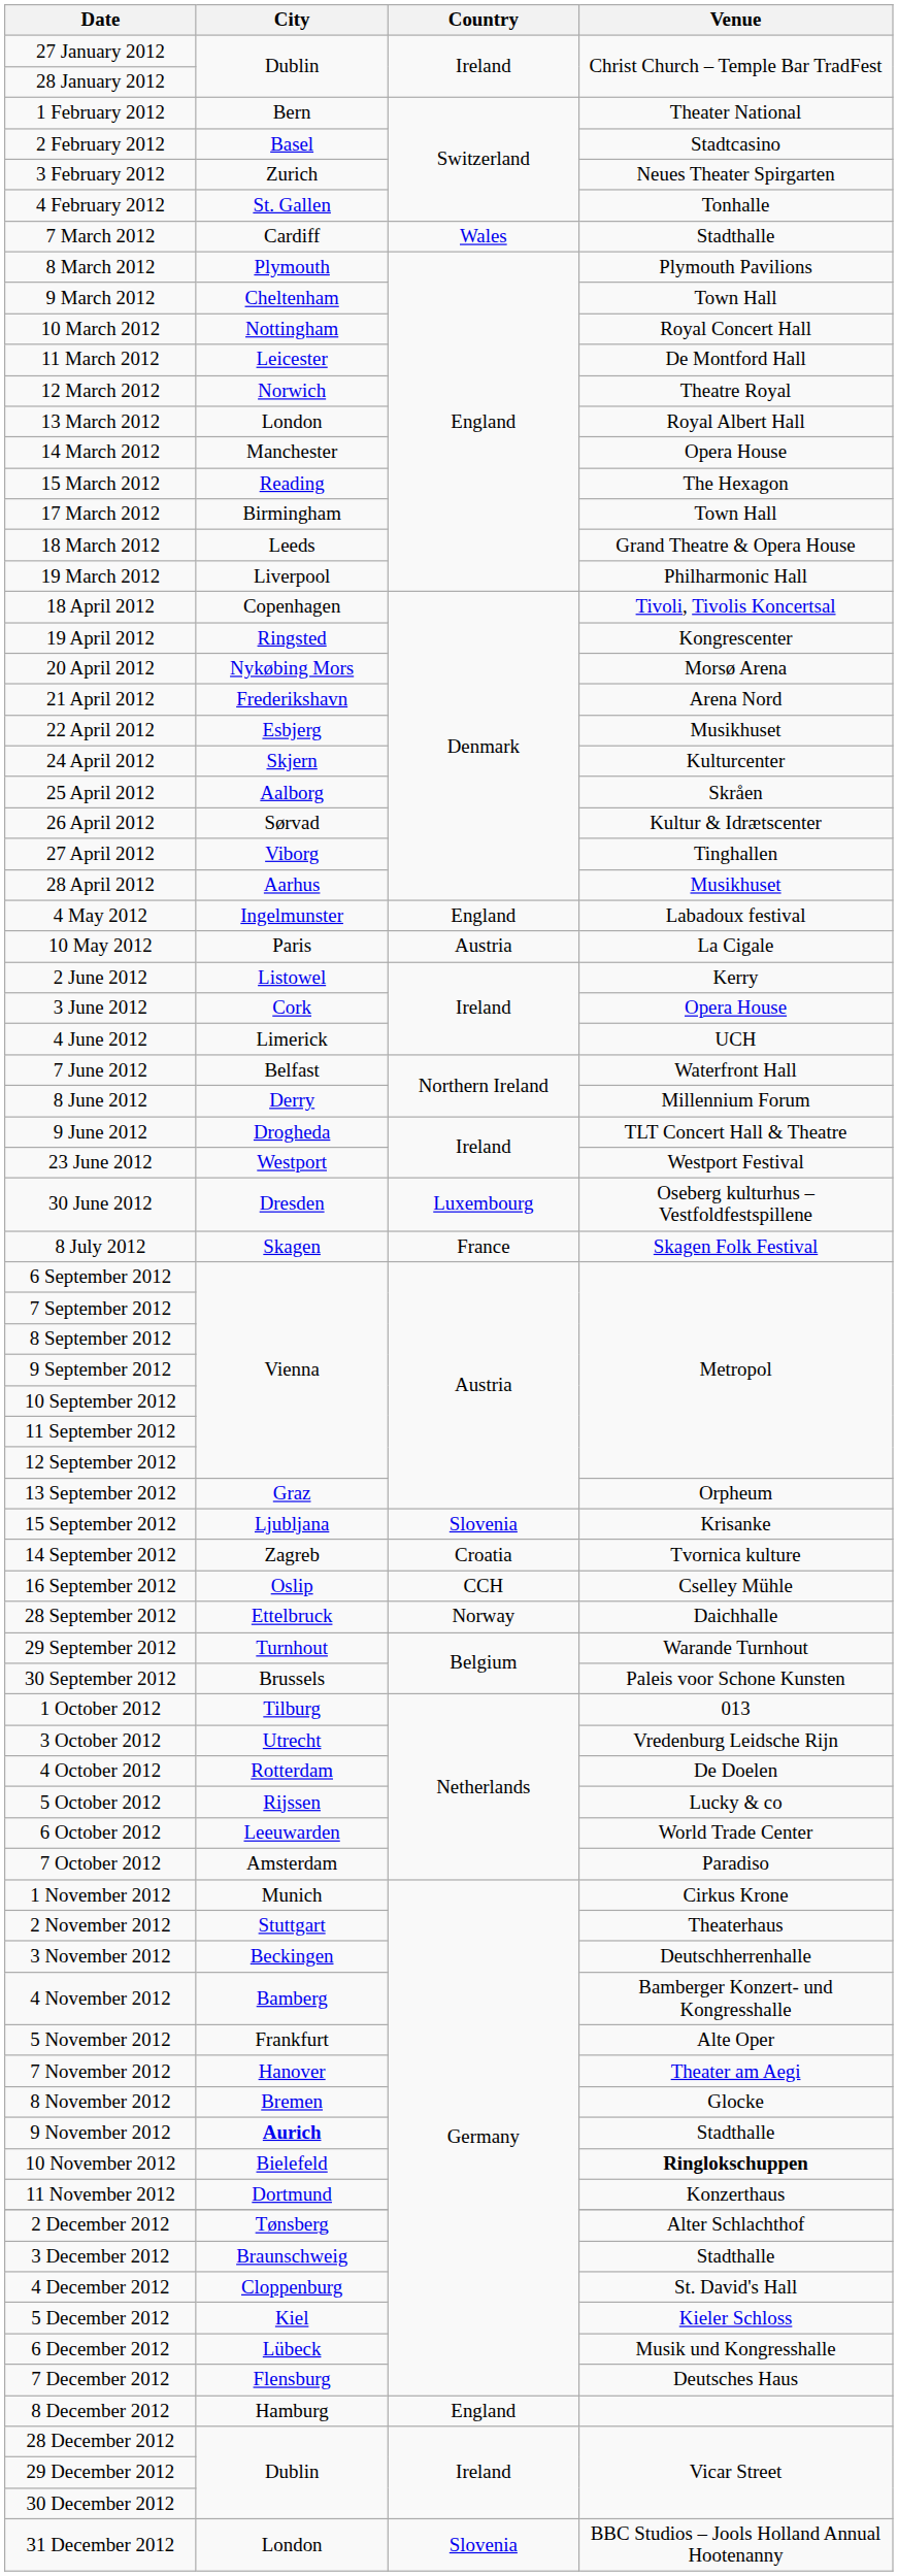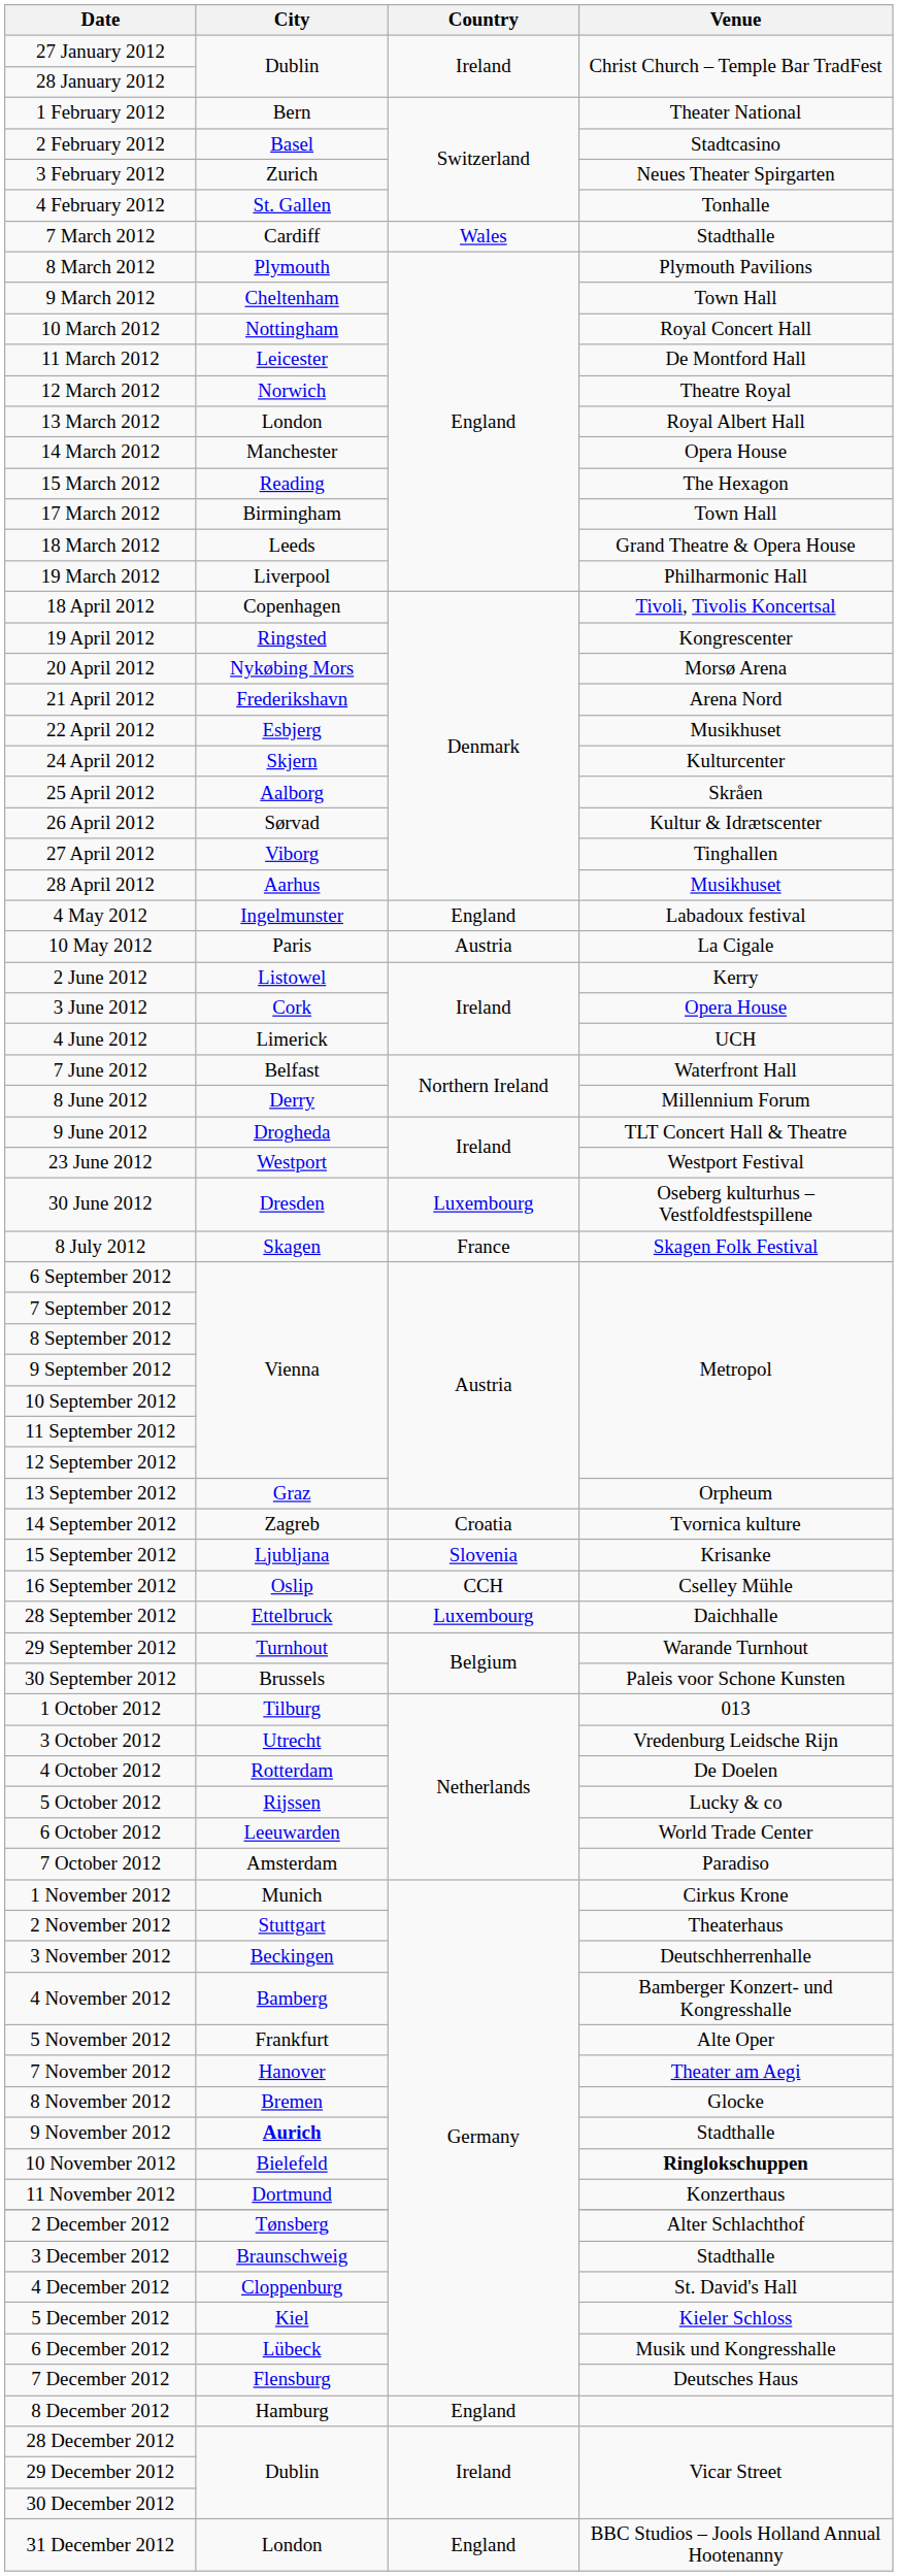rows swapped: 14 September 2012 <-> 15 September 2012
28 September 2012 | Country: Norway -> Luxembourg
31 December 2012 | Country: Slovenia -> England
